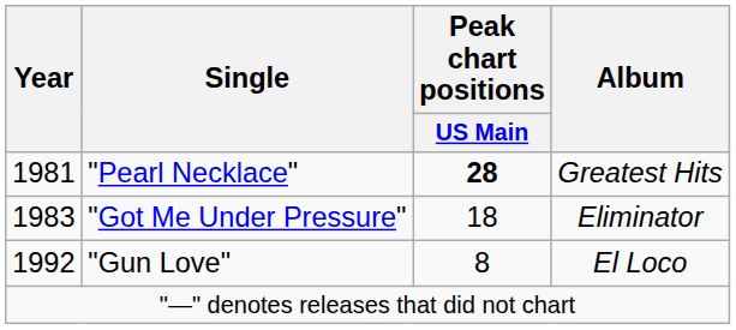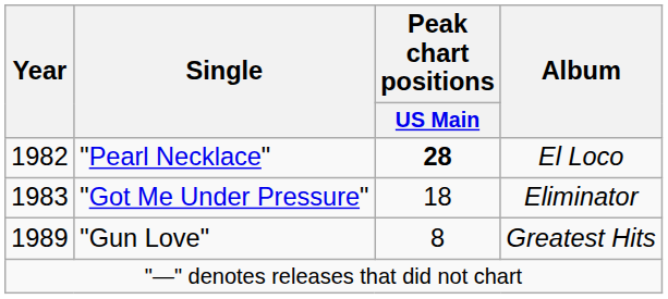"Pearl Necklace" | Year: 1981 -> 1982
"Pearl Necklace" | Album: Greatest Hits -> El Loco
"Gun Love" | Year: 1992 -> 1989
"Gun Love" | Album: El Loco -> Greatest Hits
